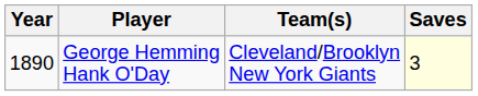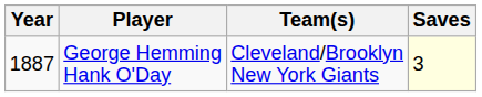George Hemming Hank O'Day | Year: 1890 -> 1887
